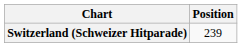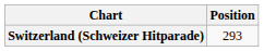Switzerland (Schweizer Hitparade) | Position: 239 -> 293
